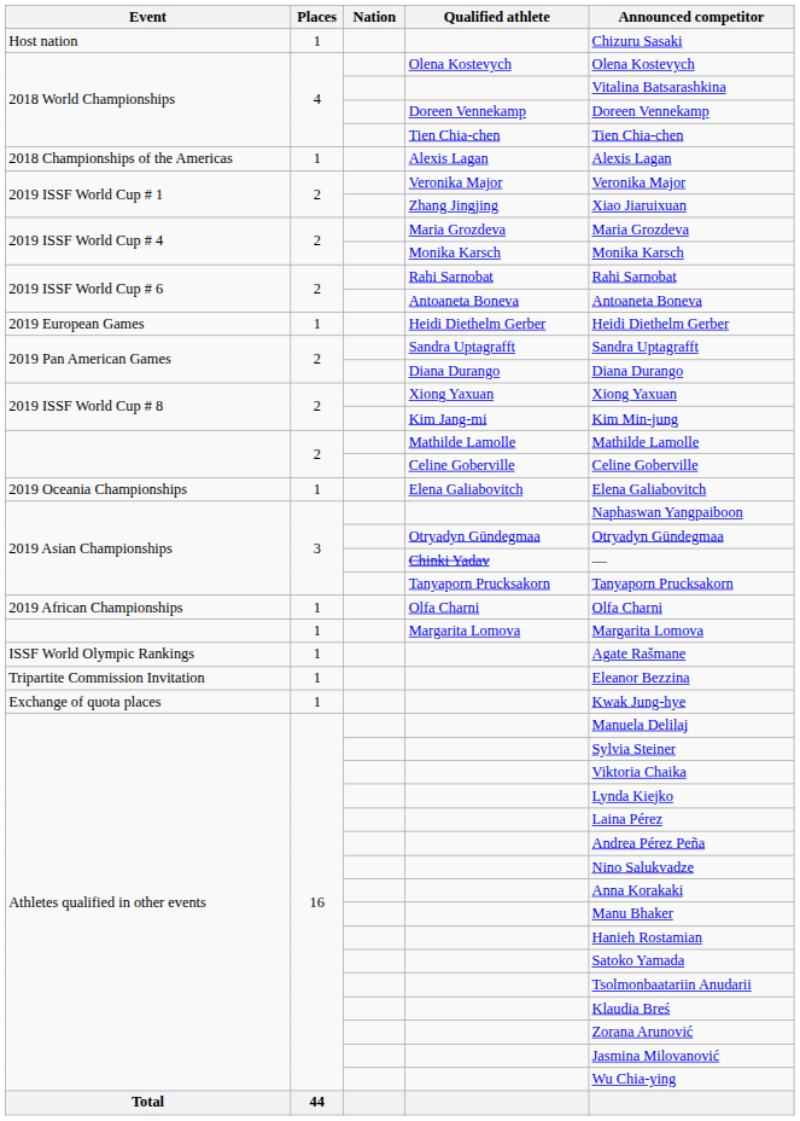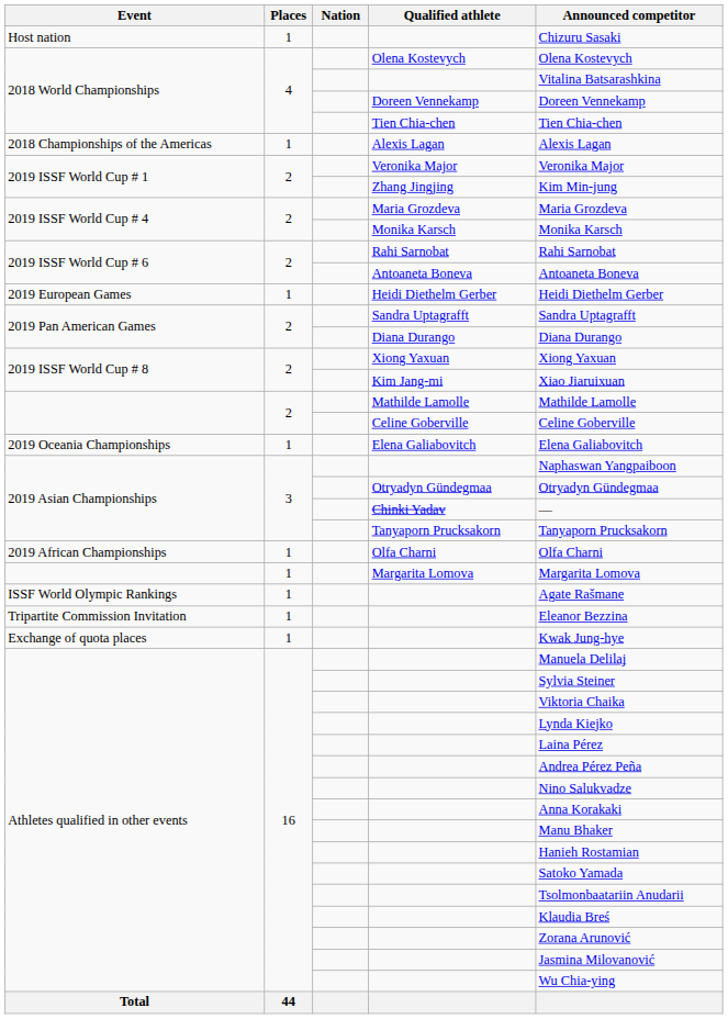Zhang Jingjing | Announced competitor: Xiao Jiaruixuan -> Kim Min-jung
Kim Jang-mi | Announced competitor: Kim Min-jung -> Xiao Jiaruixuan
